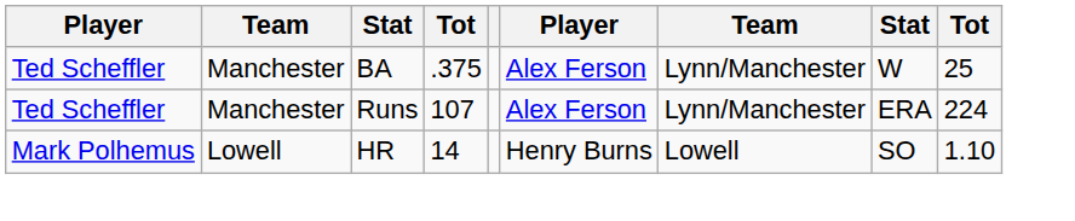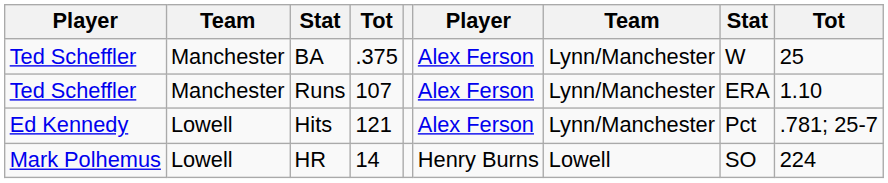Runs | column 9: 224 -> 1.10
+ row: Ed Kennedy | Lowell | Hits | 121 | Alex Ferson | Lynn/Manchester | Pct | .781; 25-7
HR | column 9: 1.10 -> 224
